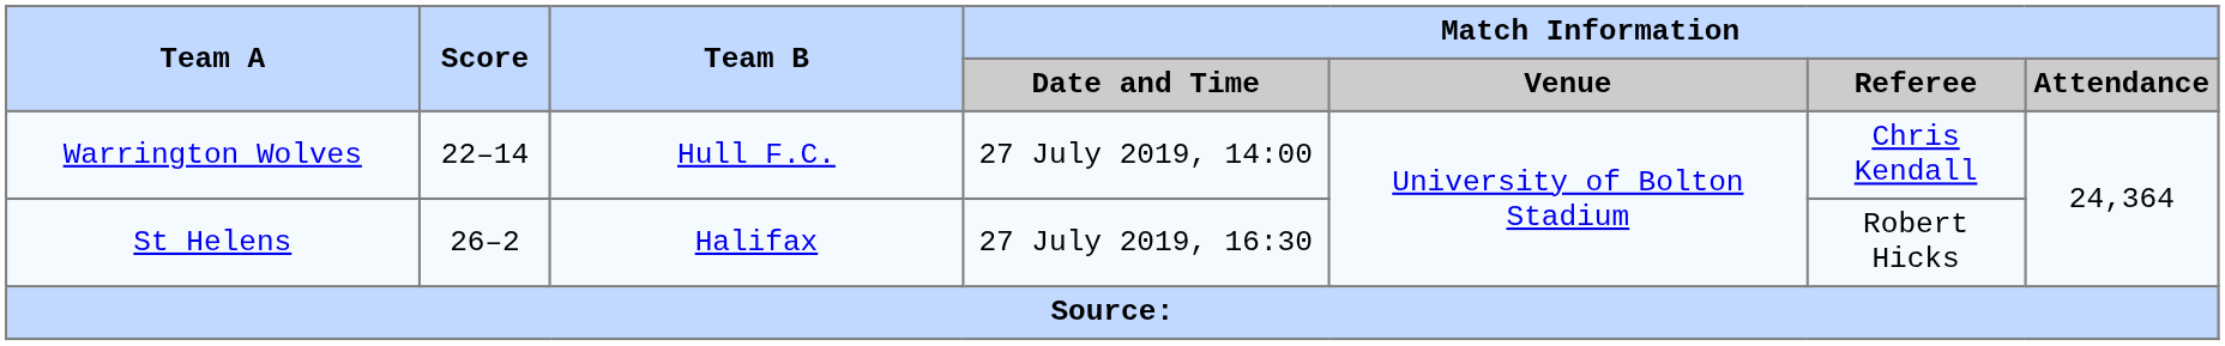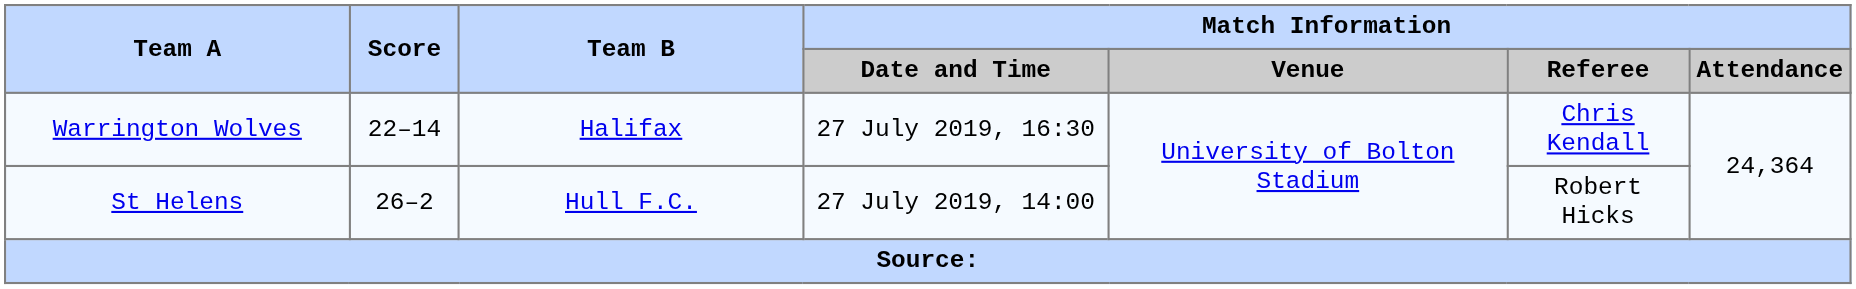Warrington Wolves | Team B: Hull F.C. -> Halifax
Warrington Wolves | Match Information / Date and Time: 27 July 2019, 14:00 -> 27 July 2019, 16:30
St Helens | Team B: Halifax -> Hull F.C.
St Helens | Match Information / Date and Time: 27 July 2019, 16:30 -> 27 July 2019, 14:00
